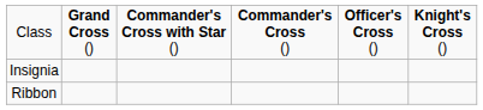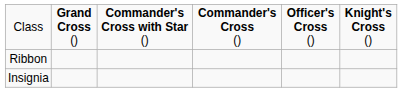rows swapped: Ribbon <-> Insignia
